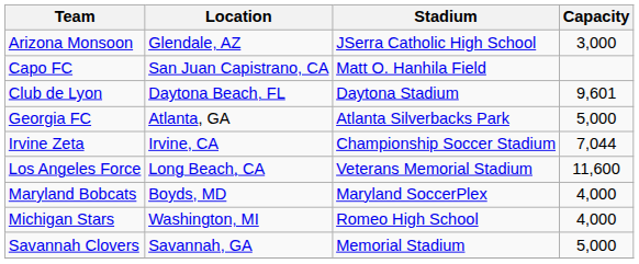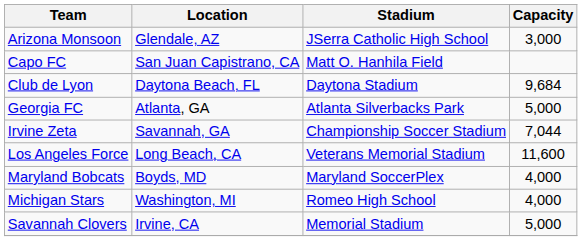Club de Lyon | Capacity: 9,601 -> 9,684
Irvine Zeta | Location: Irvine, CA -> Savannah, GA
Savannah Clovers | Location: Savannah, GA -> Irvine, CA
